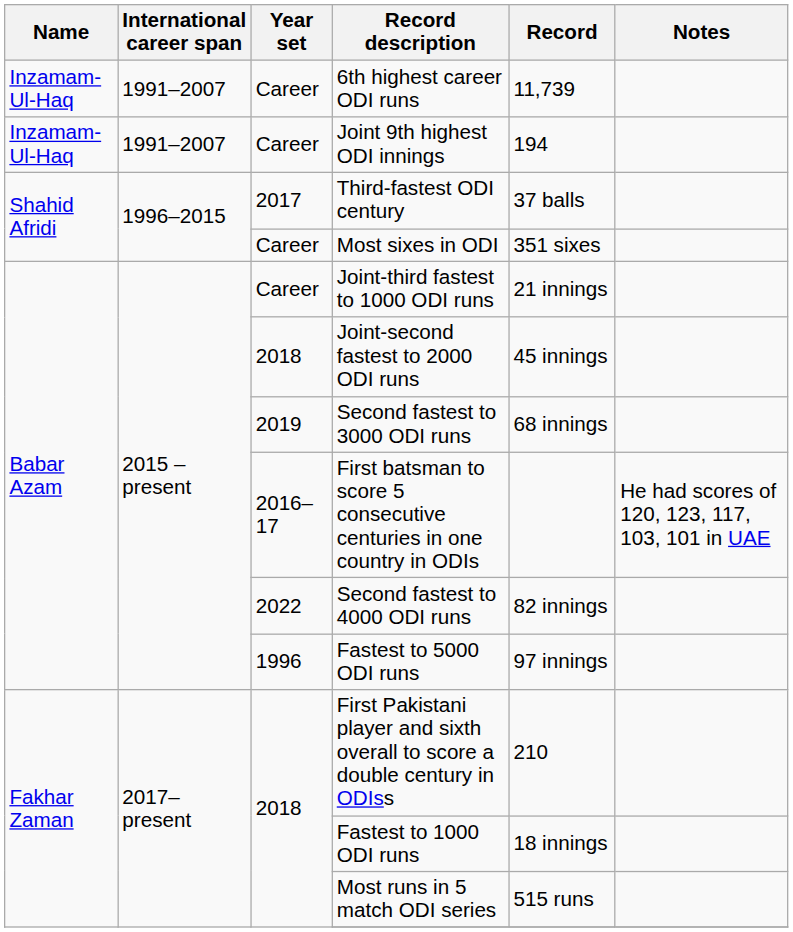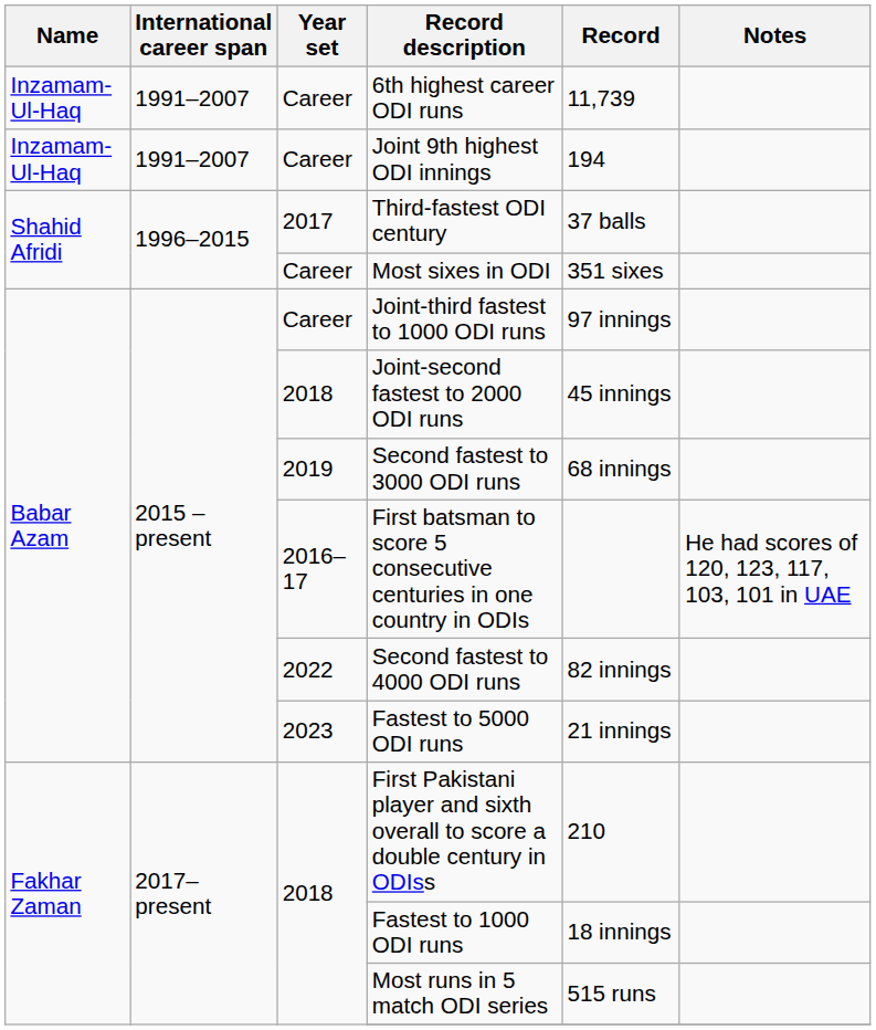Joint-third fastest to 1000 ODI runs | Record: 21 innings -> 97 innings
Fastest to 5000 ODI runs | Year set: 1996 -> 2023
Fastest to 5000 ODI runs | Record: 97 innings -> 21 innings
